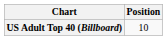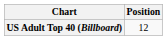US Adult Top 40 (Billboard) | Position: 10 -> 12
